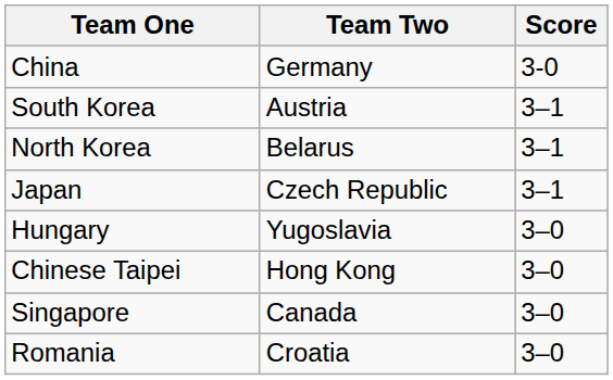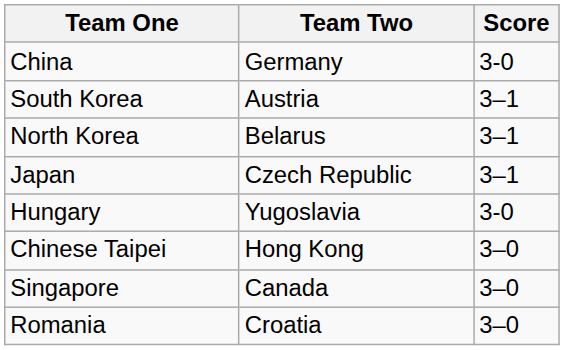Hungary | Score: 3–0 -> 3-0
